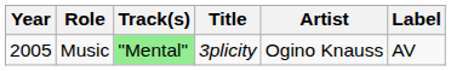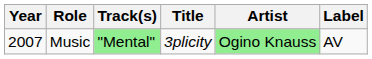Music | Year: 2005 -> 2007
Music | Artist: no background -> lightgreen background
